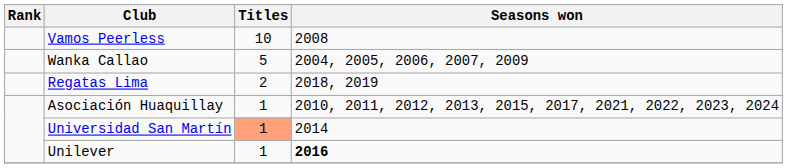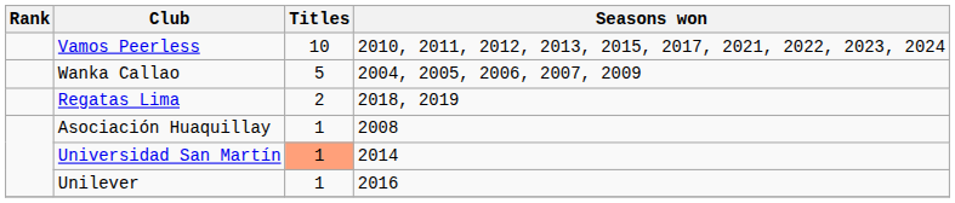Vamos Peerless | Seasons won: 2008 -> 2010, 2011, 2012, 2013, 2015, 2017, 2021, 2022, 2023, 2024
Asociación Huaquillay | Seasons won: 2010, 2011, 2012, 2013, 2015, 2017, 2021, 2022, 2023, 2024 -> 2008
Unilever | Seasons won: bold -> normal
